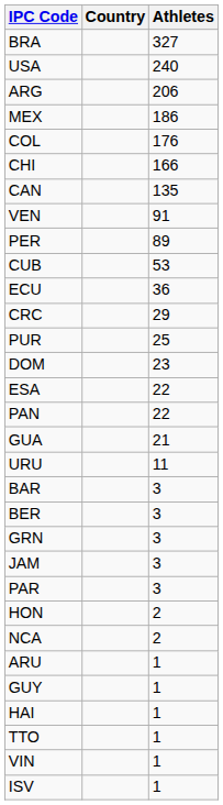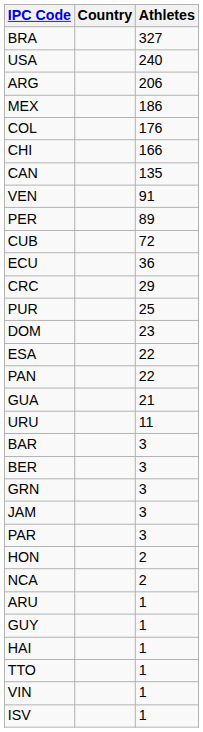CUB | Athletes: 53 -> 72
